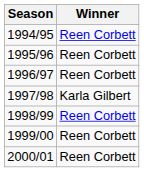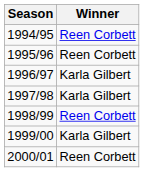1996/97 | Winner: Reen Corbett -> Karla Gilbert
1999/00 | Winner: Reen Corbett -> Karla Gilbert
